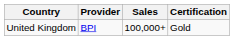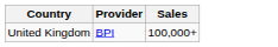- column: Certification | Gold
